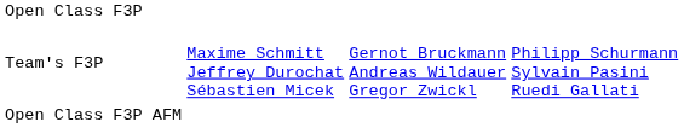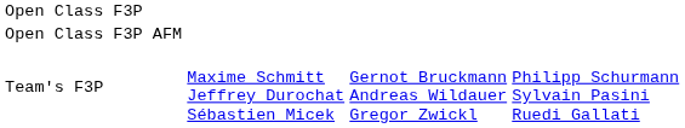rows swapped: Open Class F3P AFM <-> Team's F3P
